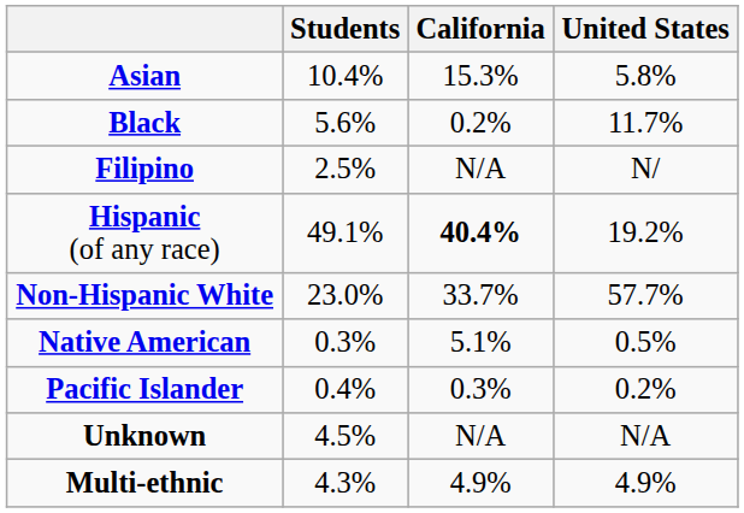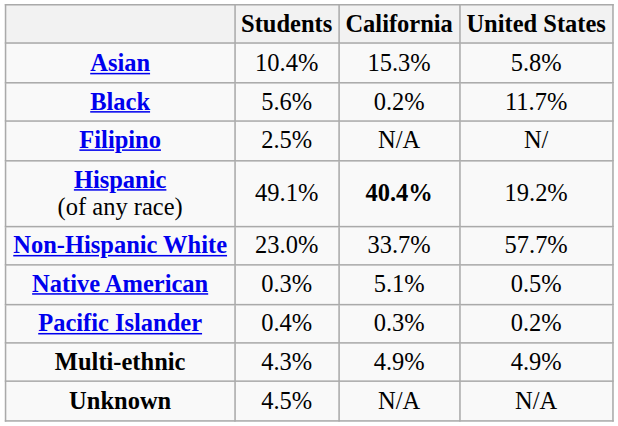rows swapped: Multi-ethnic <-> Unknown
